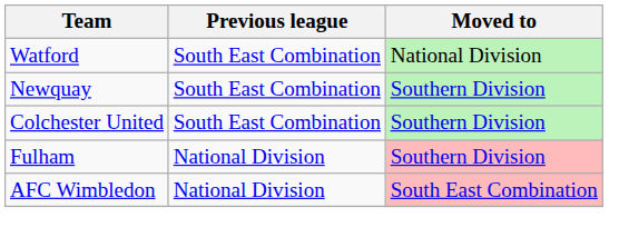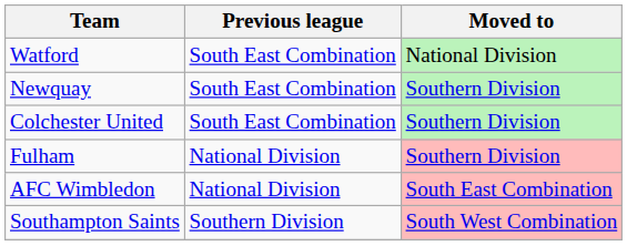+ row: Southampton Saints | Southern Division | South West Combination
